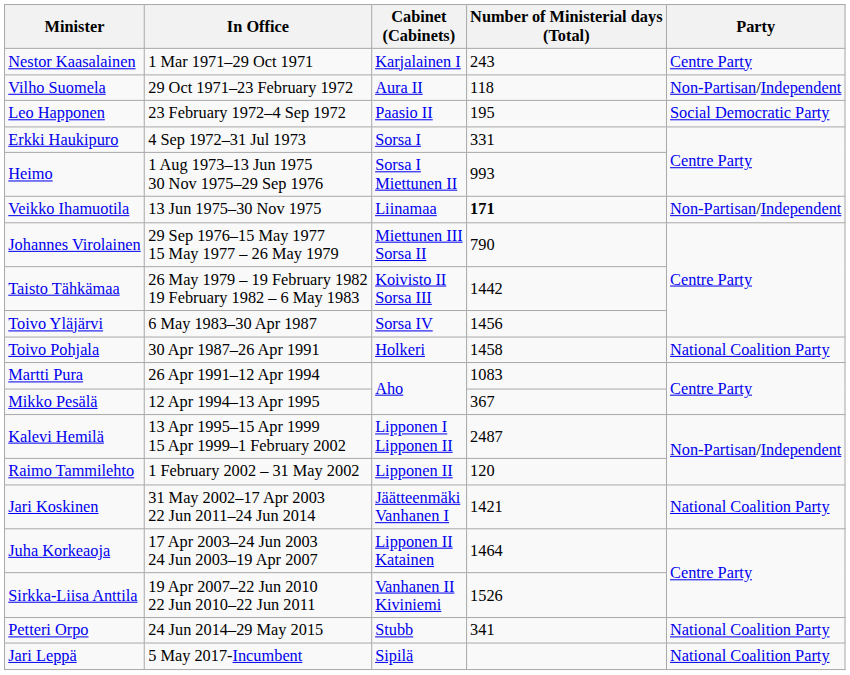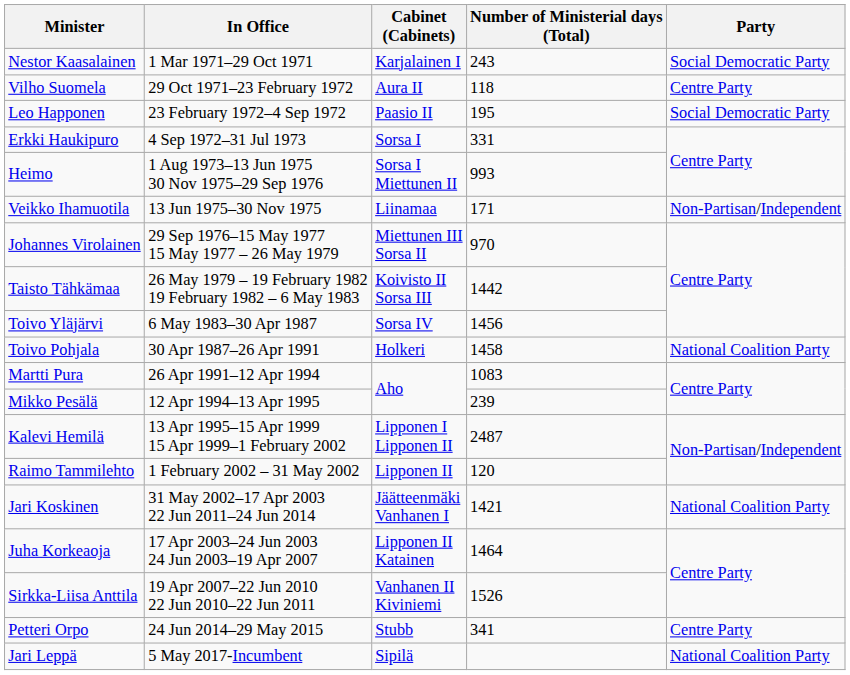Nestor Kaasalainen | Party: Centre Party -> Social Democratic Party
Vilho Suomela | Party: Non-Partisan/Independent -> Centre Party
Veikko Ihamuotila | Number of Ministerial days (Total): bold -> normal
Johannes Virolainen | Number of Ministerial days (Total): 790 -> 970
Mikko Pesälä | Number of Ministerial days (Total): 367 -> 239
Petteri Orpo | Party: National Coalition Party -> Centre Party
